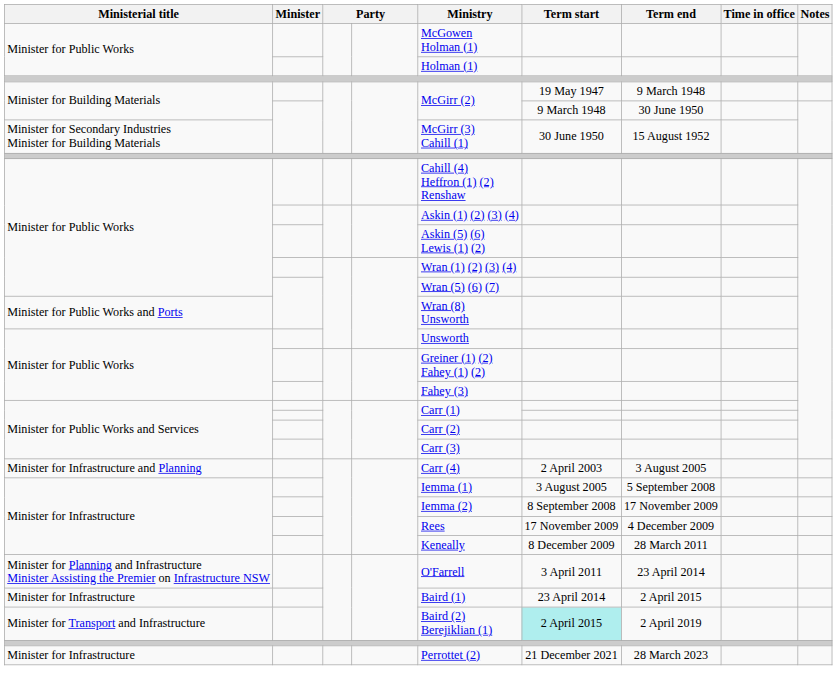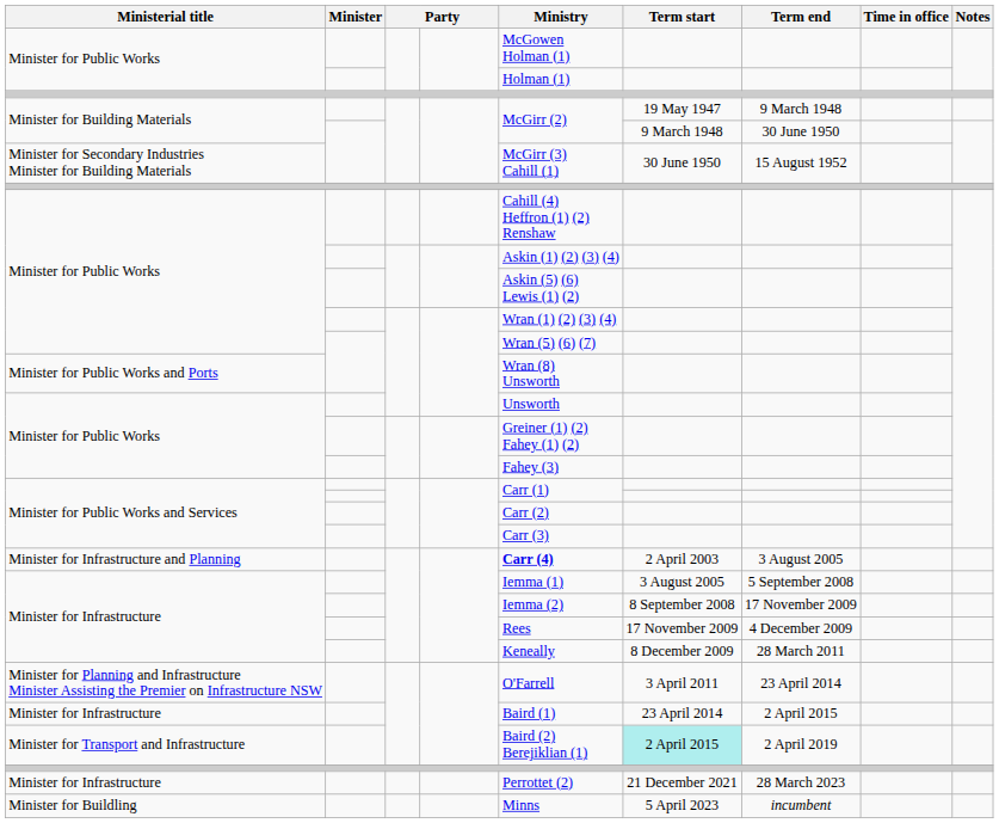Minister for Infrastructure and Planning | Ministry: normal -> bold
+ row: Minister for Buildling | Minns | 5 April 2023 | incumbent
